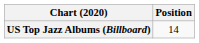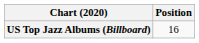US Top Jazz Albums (Billboard) | Position: 14 -> 16
